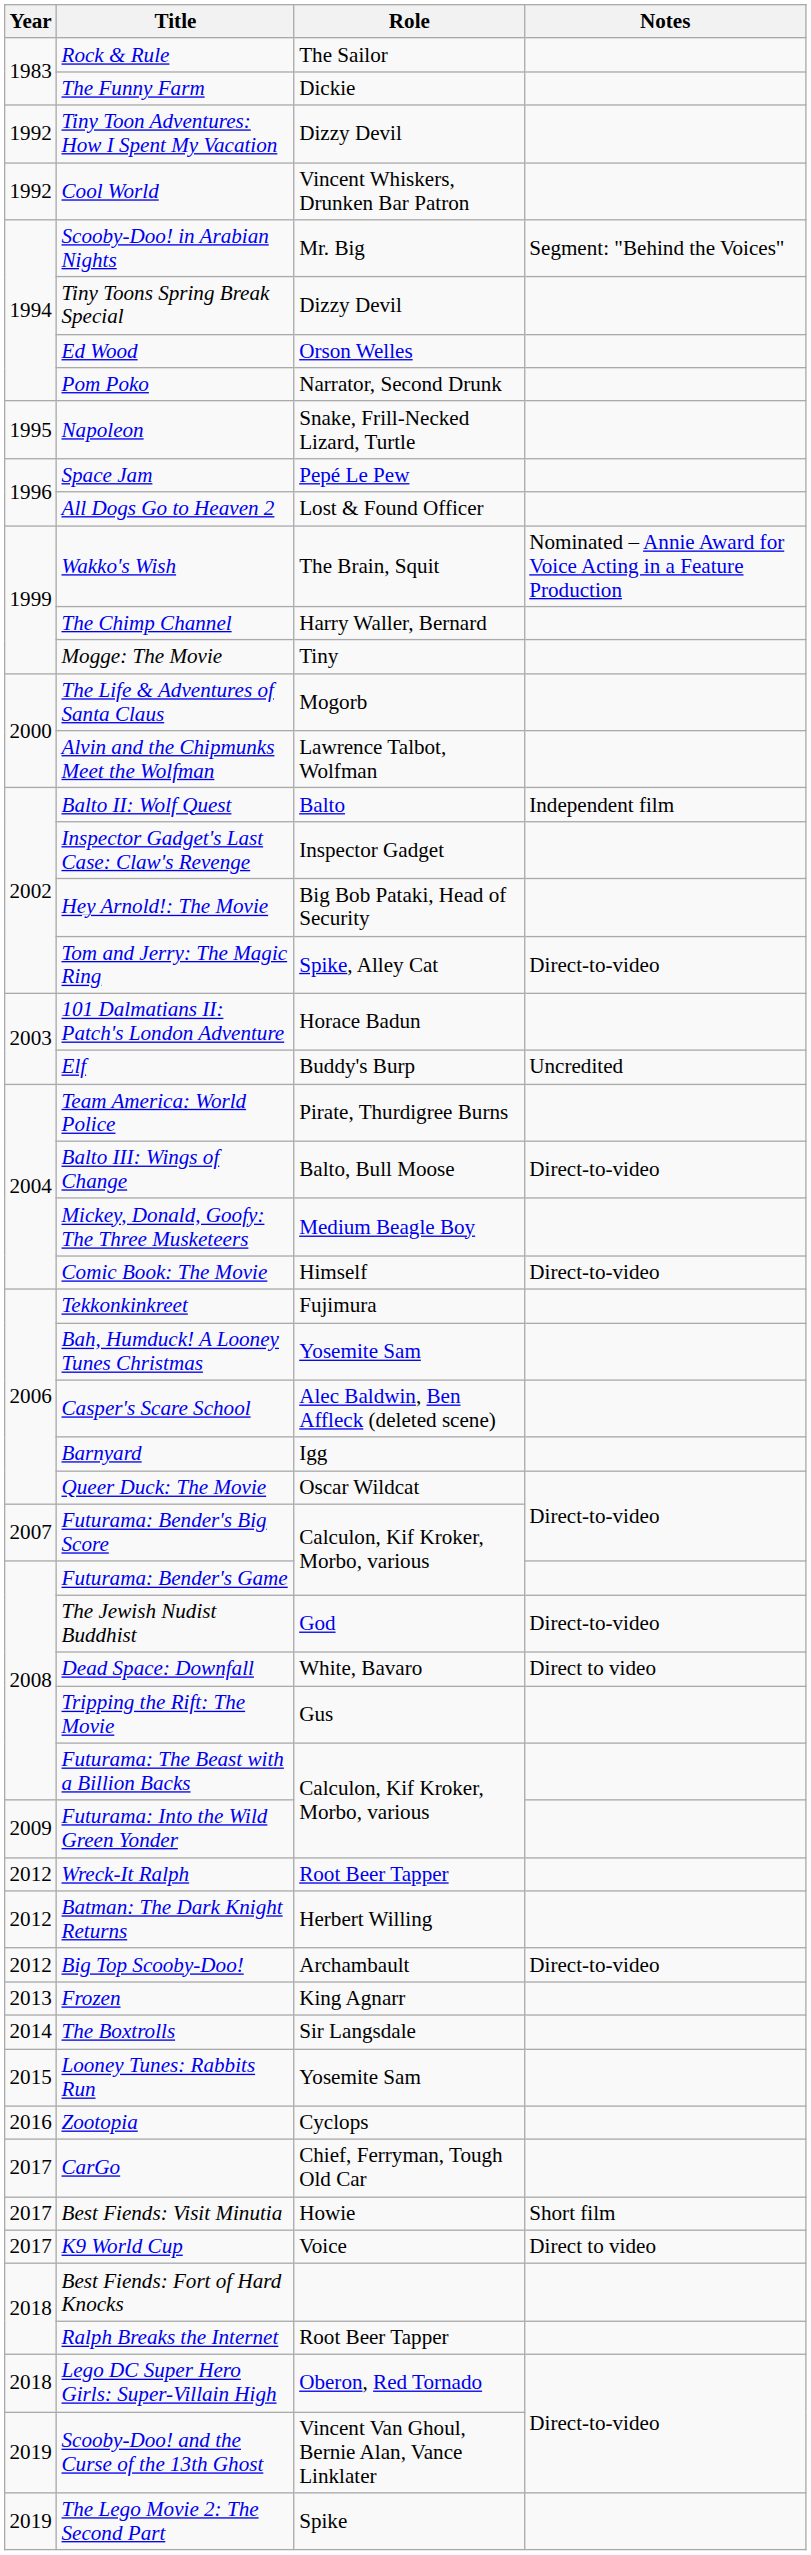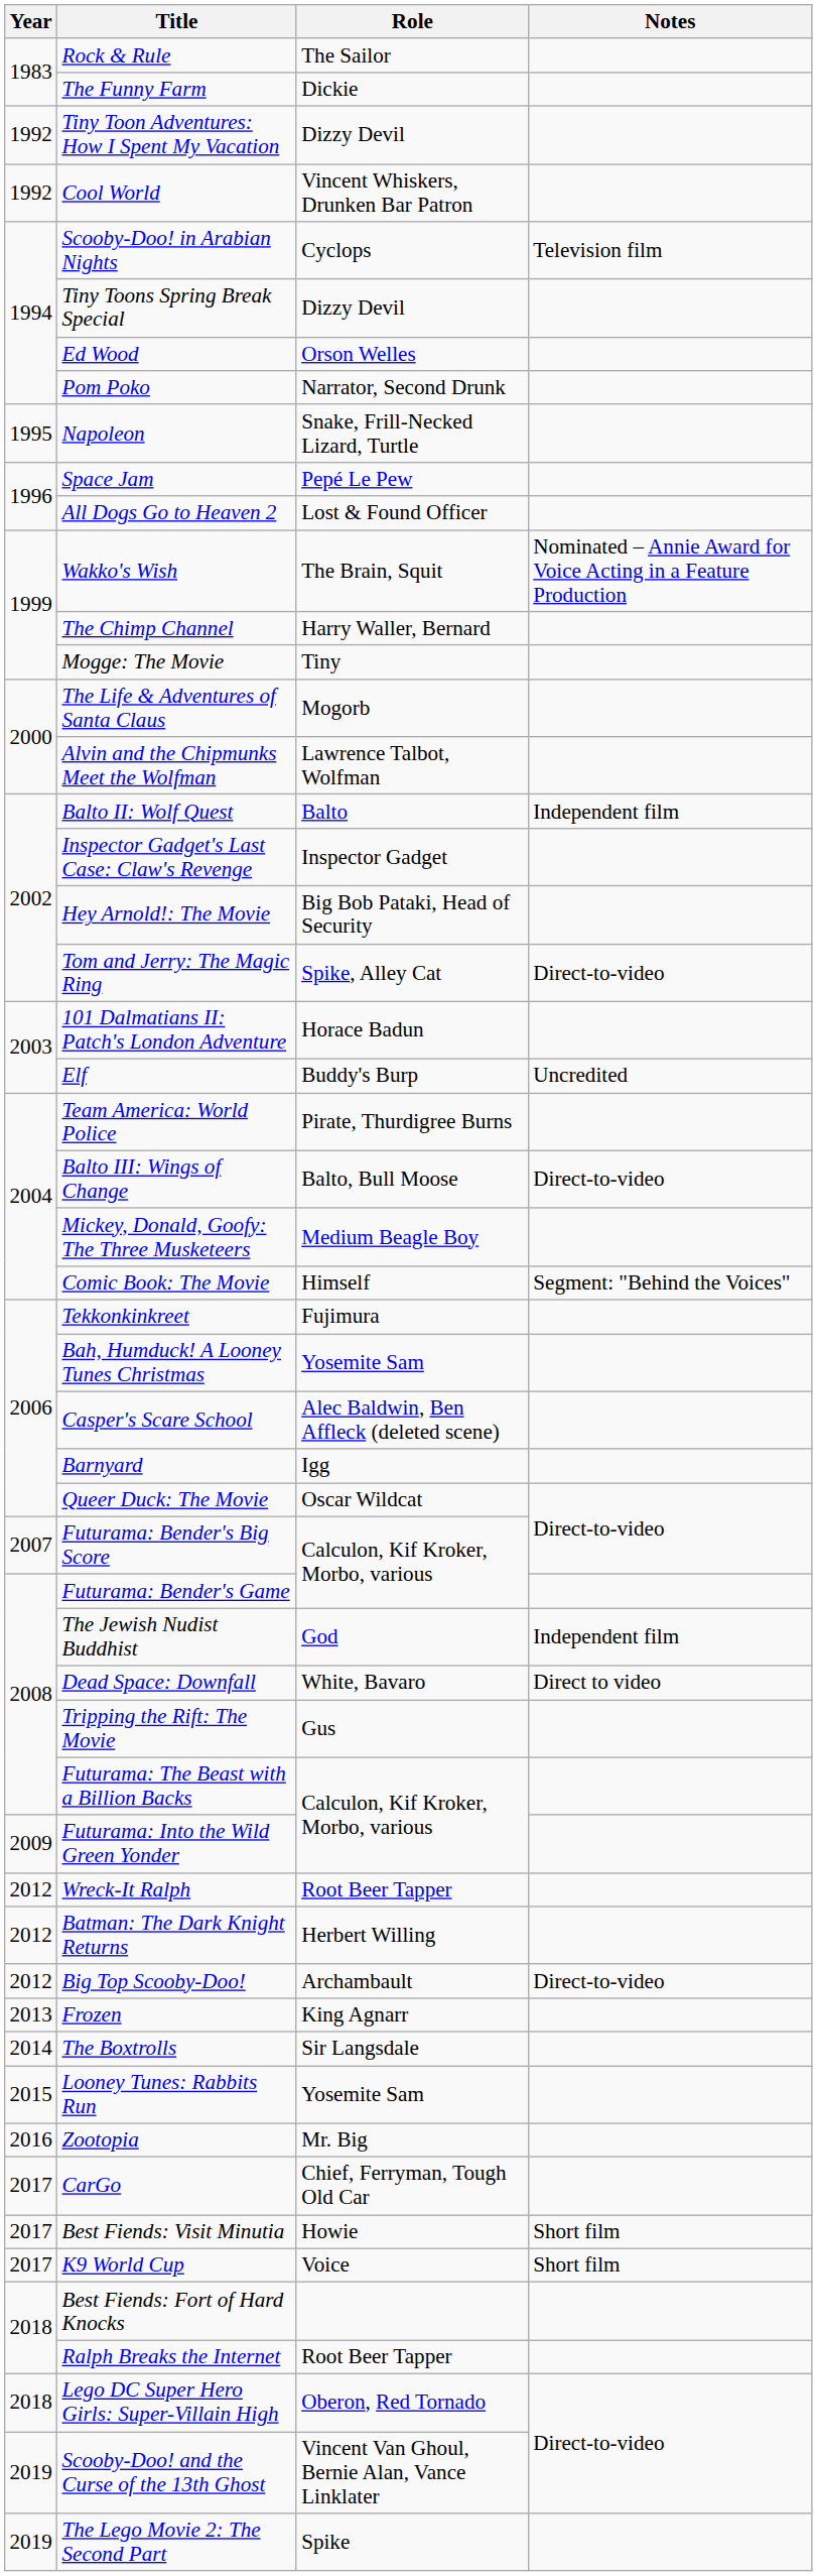Scooby-Doo! in Arabian Nights | Role: Mr. Big -> Cyclops
Scooby-Doo! in Arabian Nights | Notes: Segment: "Behind the Voices" -> Television film
Comic Book: The Movie | Notes: Direct-to-video -> Segment: "Behind the Voices"
The Jewish Nudist Buddhist | Notes: Direct-to-video -> Independent film
Zootopia | Role: Cyclops -> Mr. Big
K9 World Cup | Notes: Direct to video -> Short film
